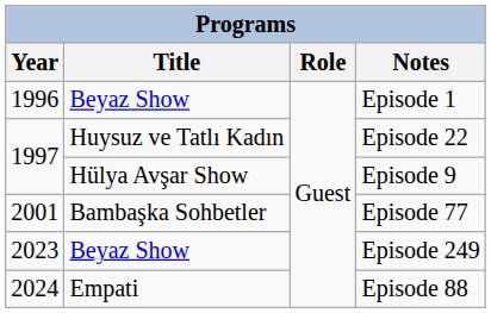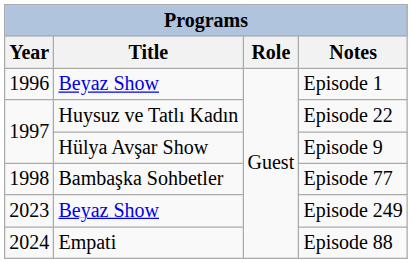Episode 77 | Year: 2001 -> 1998
